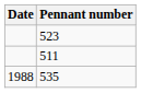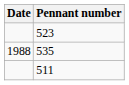rows swapped: 511 <-> 535
